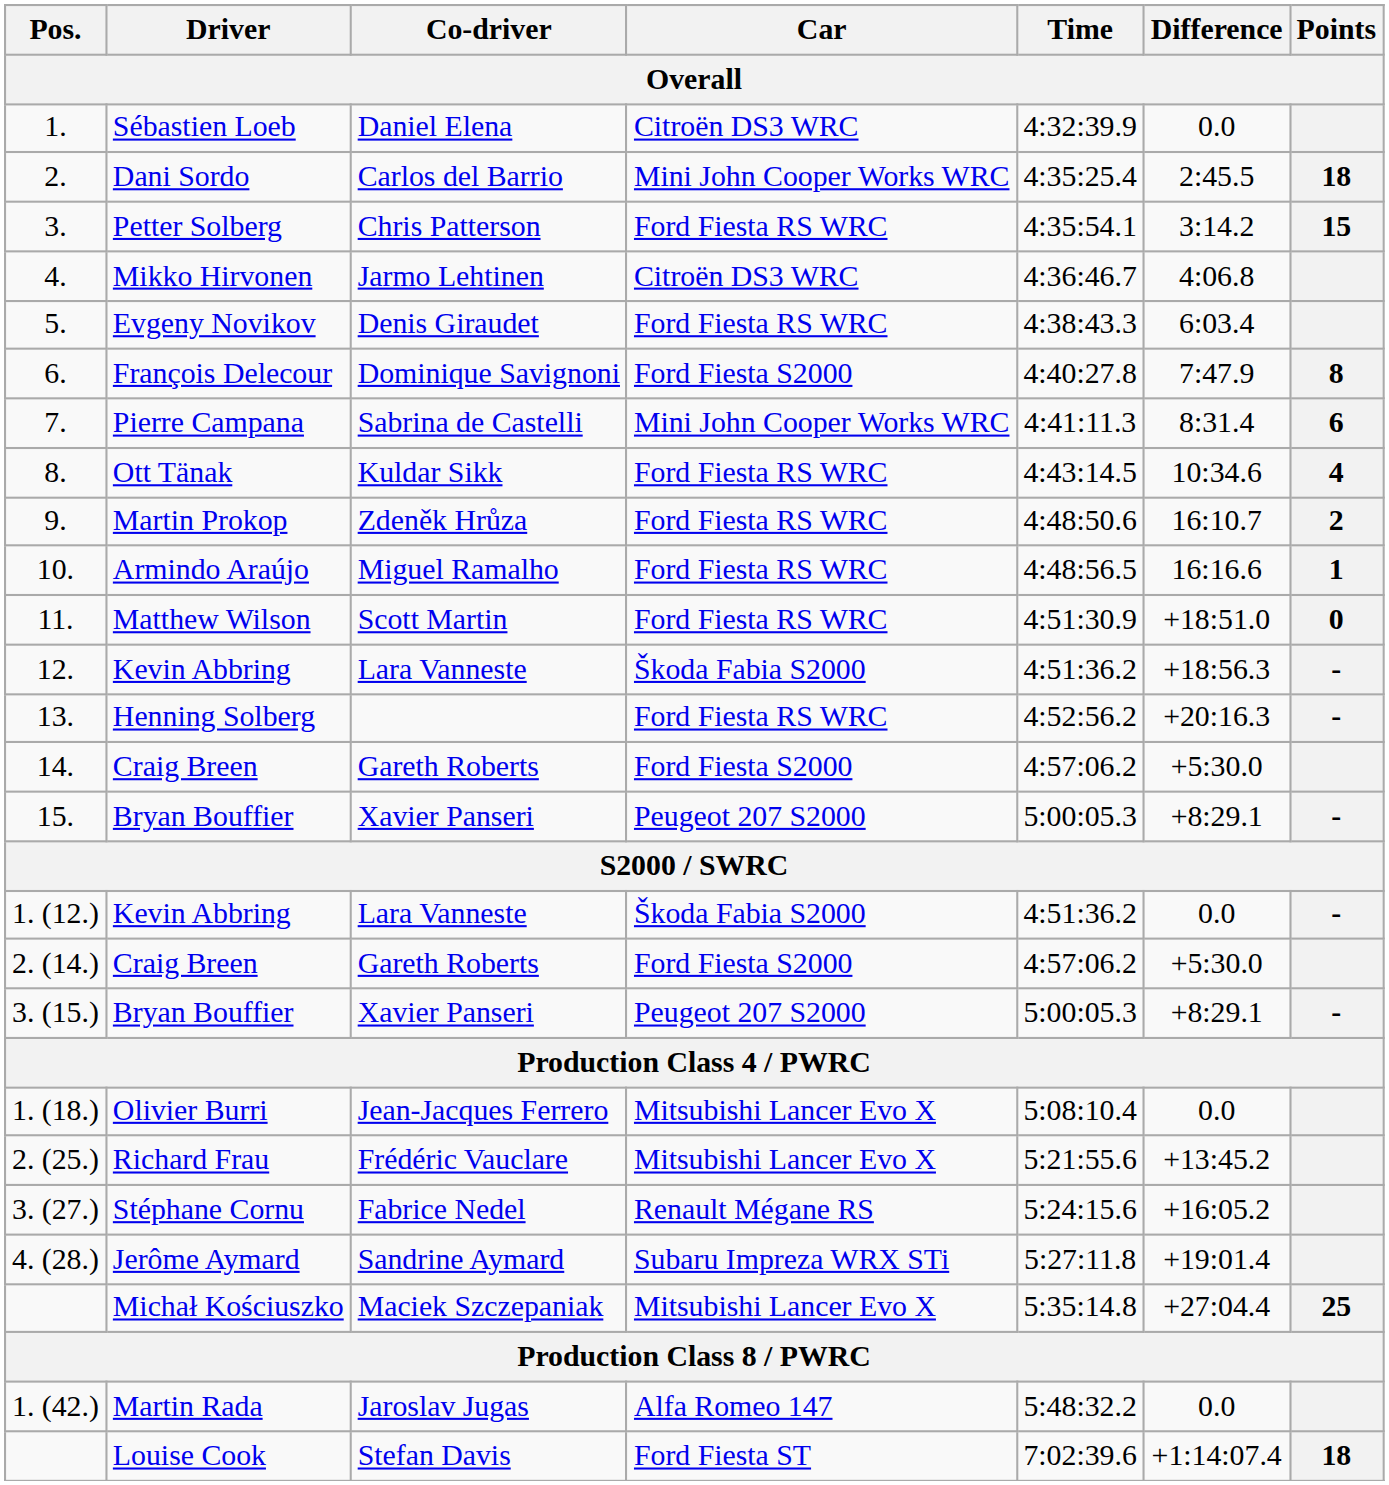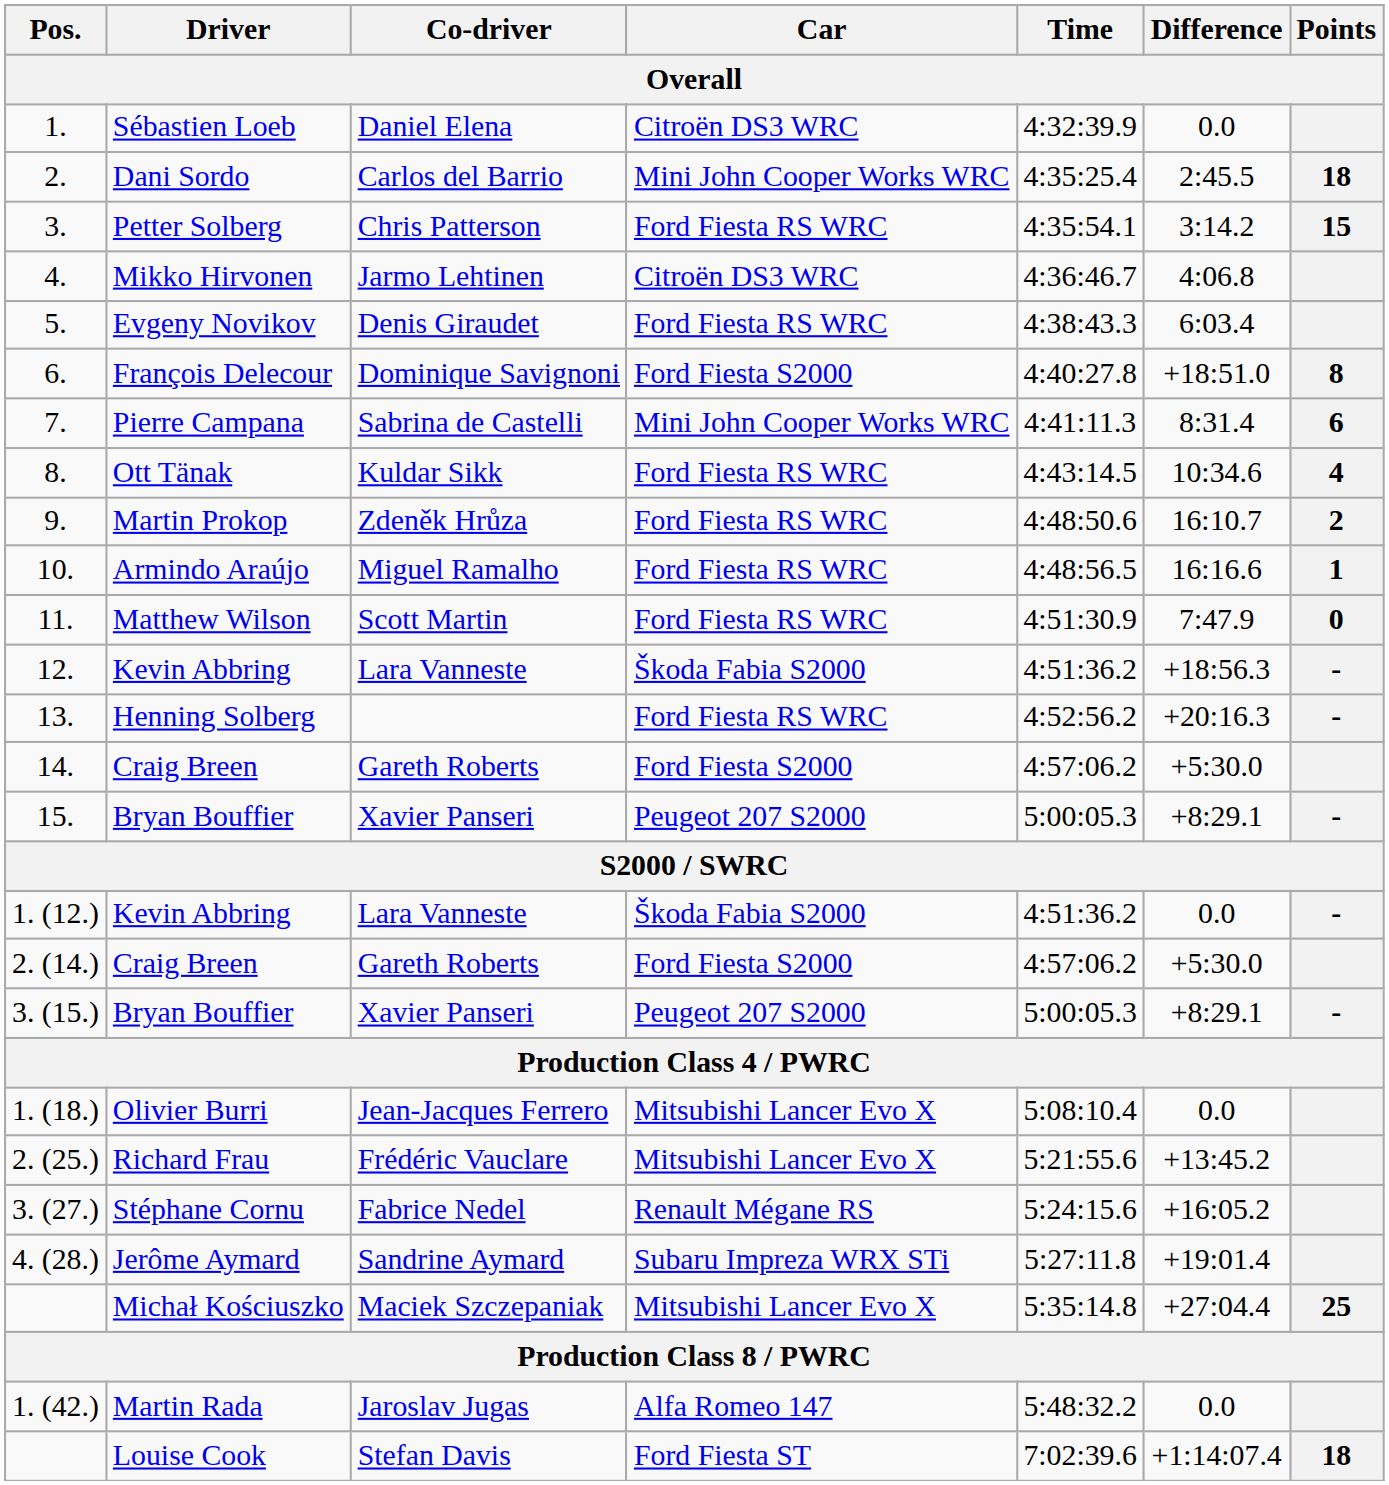6. | Difference: 7:47.9 -> +18:51.0
11. | Difference: +18:51.0 -> 7:47.9
